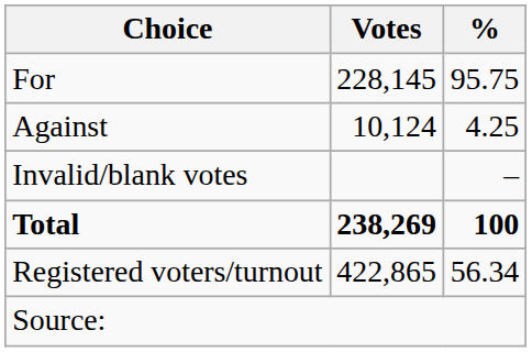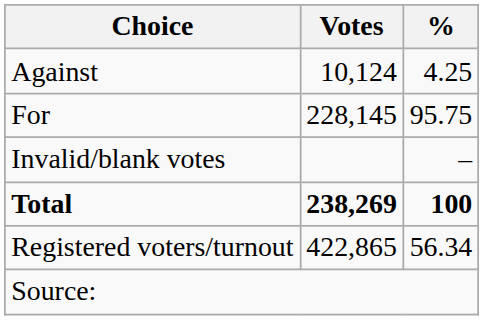rows swapped: For <-> Against
